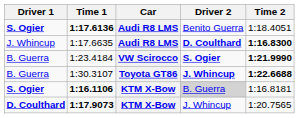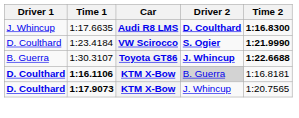- row: S. Ogier | 1:17.6136 | Audi R8 LMS | Benito Guerra | 1:18.4051
1:23.4184 | Driver 1: B. Guerra -> D. Coulthard
1:16.1106 | Driver 1: S. Ogier -> D. Coulthard
